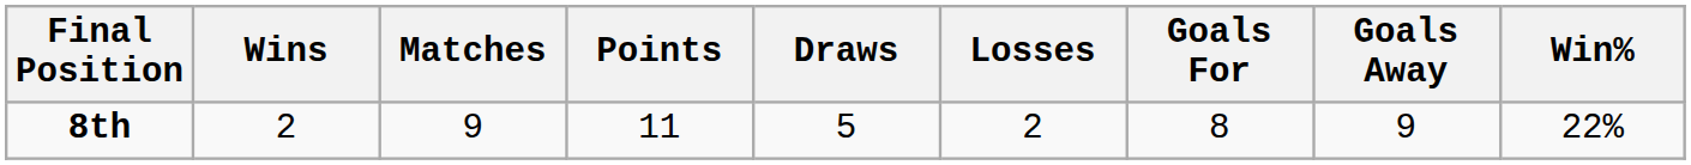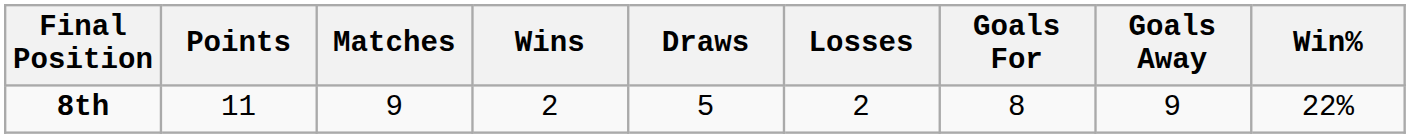columns swapped: Points <-> Wins
